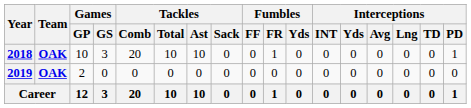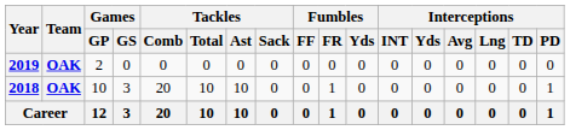rows swapped: 2018 <-> 2019
